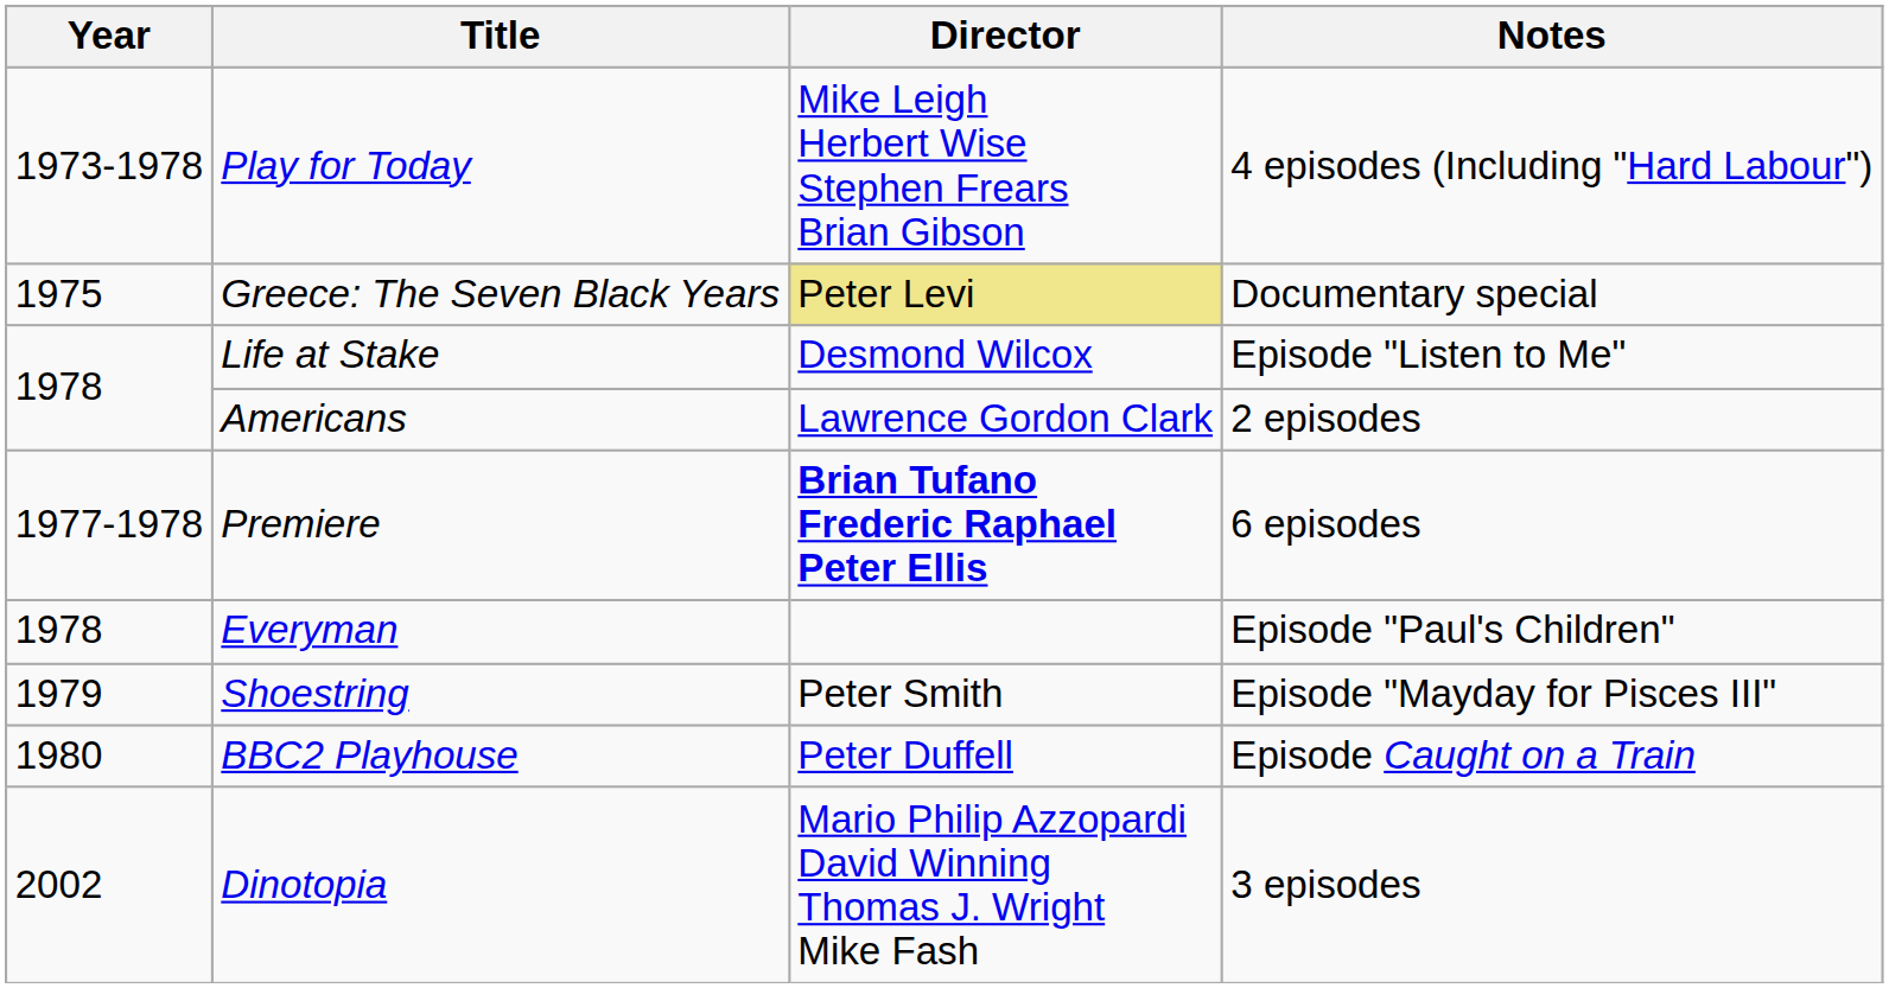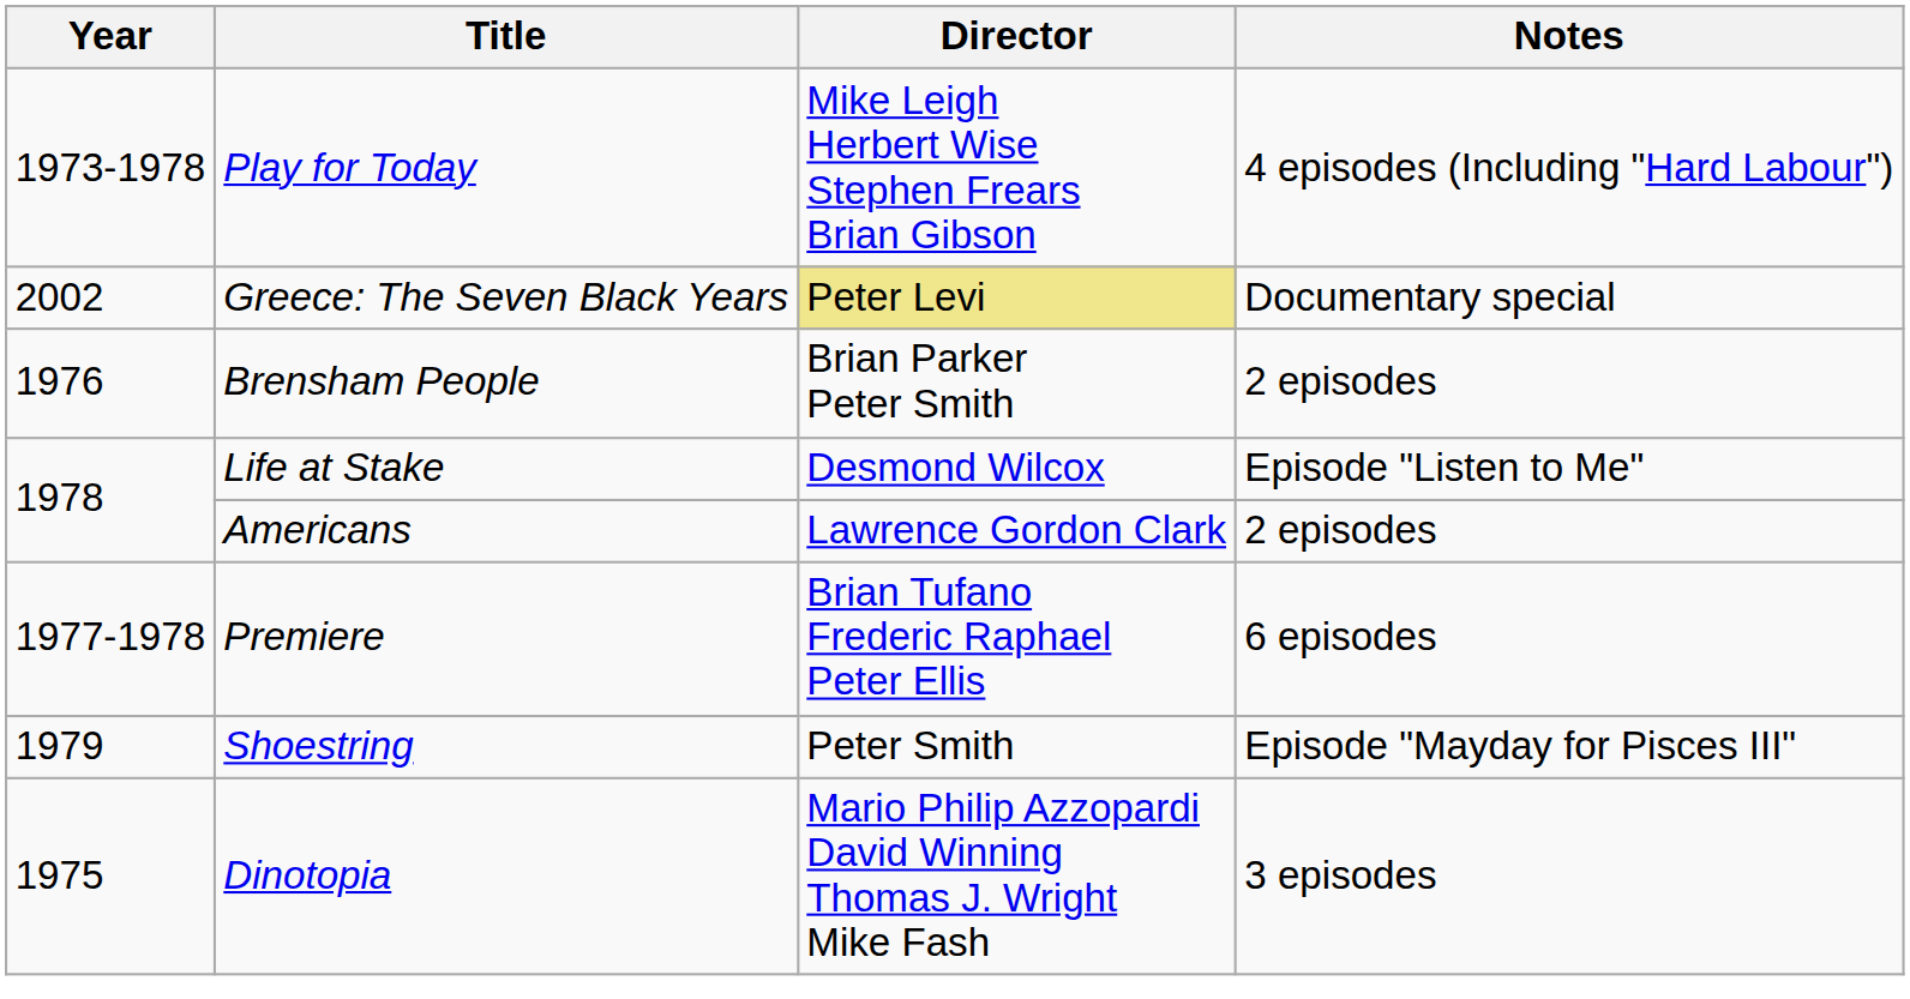Greece: The Seven Black Years | Year: 1975 -> 2002
+ row: 1976 | Brensham People | Brian Parker Peter Smith | 2 episodes
Premiere | Director: bold -> normal
- row: 1978 | Everyman | Episode "Paul's Children"
- row: 1980 | BBC2 Playhouse | Peter Duffell | Episode Caught on a Train
Dinotopia | Year: 2002 -> 1975
